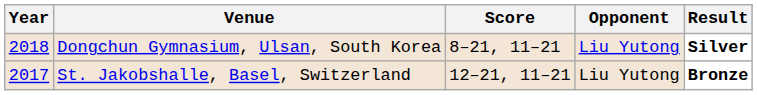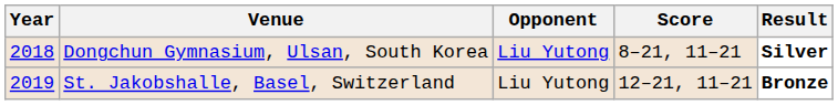columns swapped: Opponent <-> Score
St. Jakobshalle, Basel, Switzerland | Year: 2017 -> 2019
